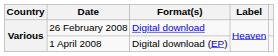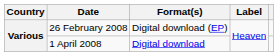26 February 2008 | Format(s): Digital download -> Digital download (EP)
1 April 2008 | Format(s): Digital download (EP) -> Digital download
